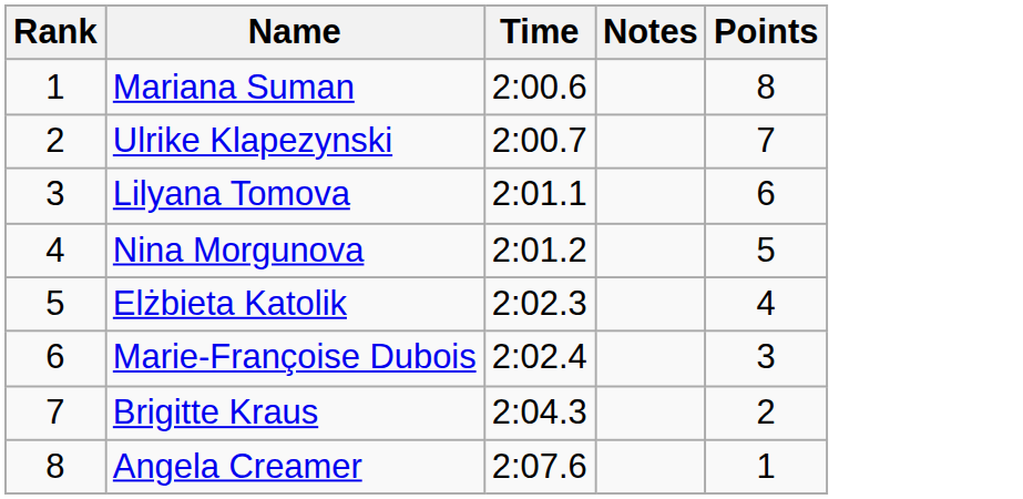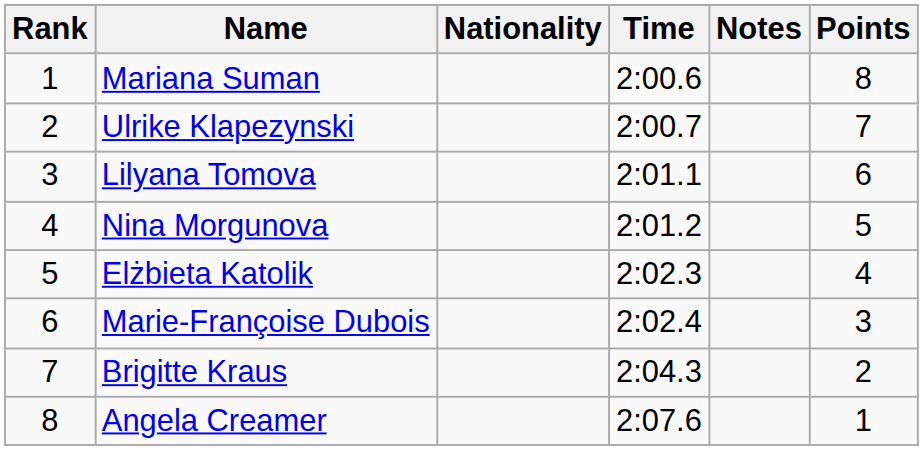+ column: Nationality
